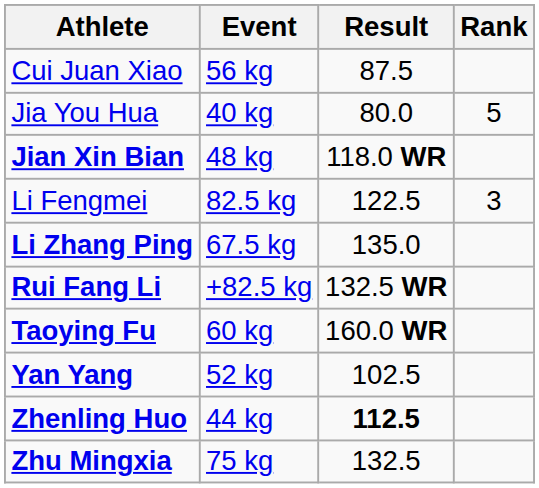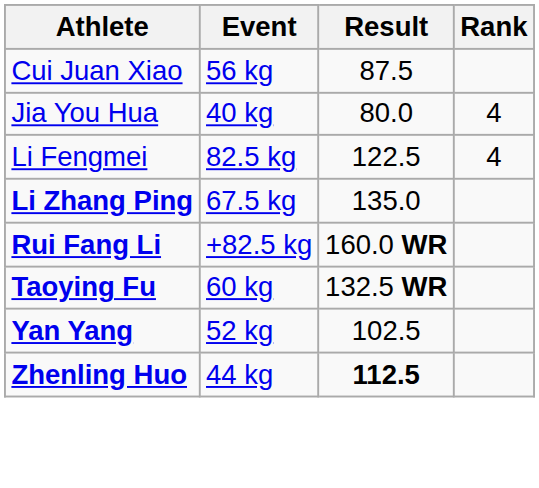Jia You Hua | Rank: 5 -> 4
- row: Jian Xin Bian | 48 kg | 118.0 WR
Li Fengmei | Rank: 3 -> 4
Rui Fang Li | Result: 132.5 WR -> 160.0 WR
Taoying Fu | Result: 160.0 WR -> 132.5 WR
- row: Zhu Mingxia | 75 kg | 132.5
